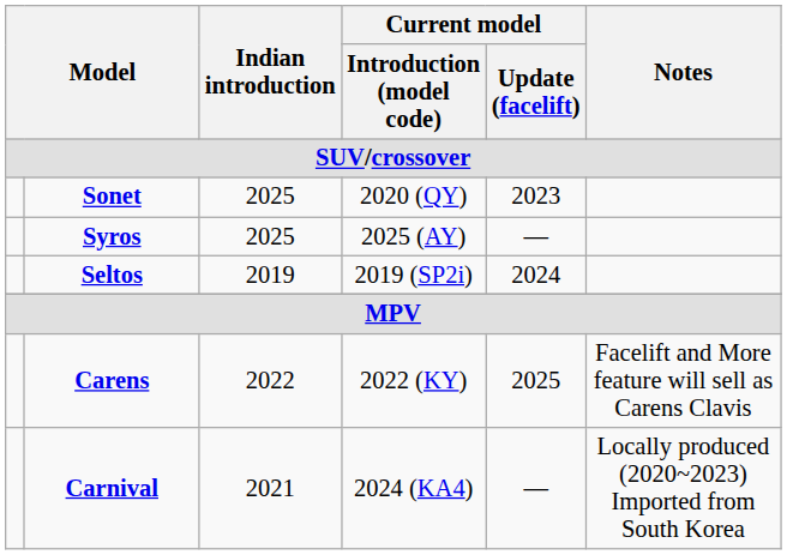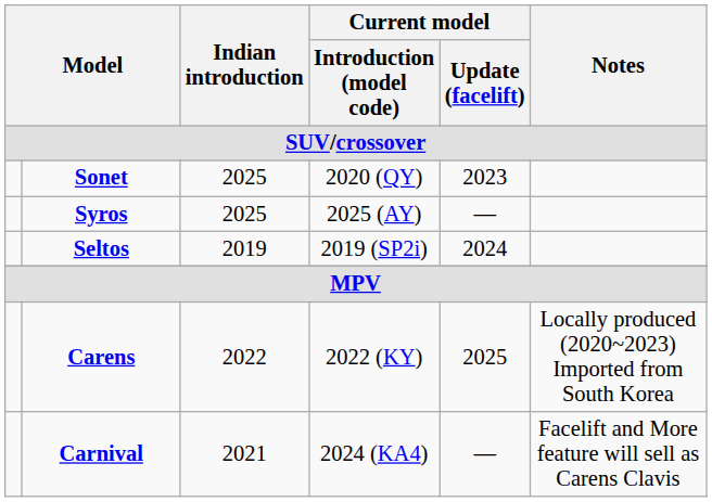Carens | Notes: Facelift and More feature will sell as Carens Clavis -> Locally produced (2020~2023) Imported from South Korea
Carnival | Notes: Locally produced (2020~2023) Imported from South Korea -> Facelift and More feature will sell as Carens Clavis
